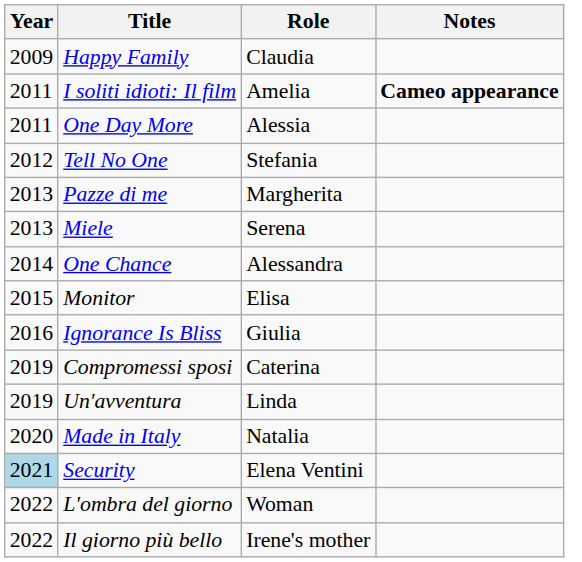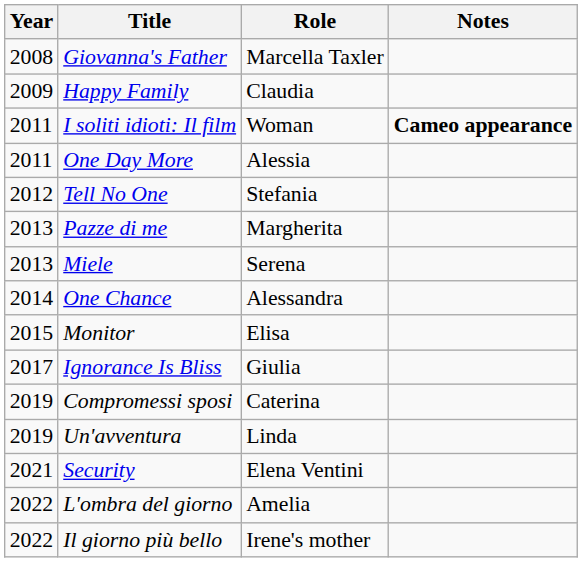+ row: 2008 | Giovanna's Father | Marcella Taxler
I soliti idioti: Il film | Role: Amelia -> Woman
Ignorance Is Bliss | Year: 2016 -> 2017
- row: 2020 | Made in Italy | Natalia
Security | Year: lightblue background -> no background
L'ombra del giorno | Role: Woman -> Amelia
